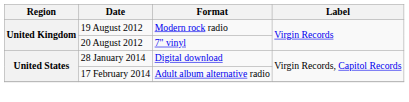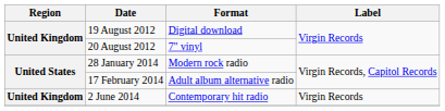19 August 2012 | Format: Modern rock radio -> Digital download
28 January 2014 | Format: Digital download -> Modern rock radio
+ row: United Kingdom | 2 June 2014 | Contemporary hit radio | Virgin Records
